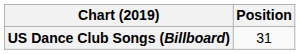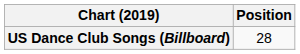US Dance Club Songs (Billboard) | Position: 31 -> 28
